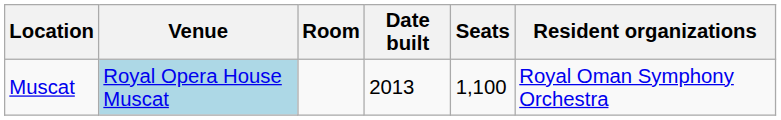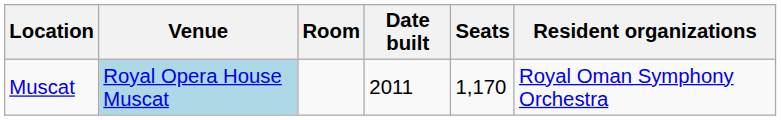Muscat | Date built: 2013 -> 2011
Muscat | Seats: 1,100 -> 1,170
